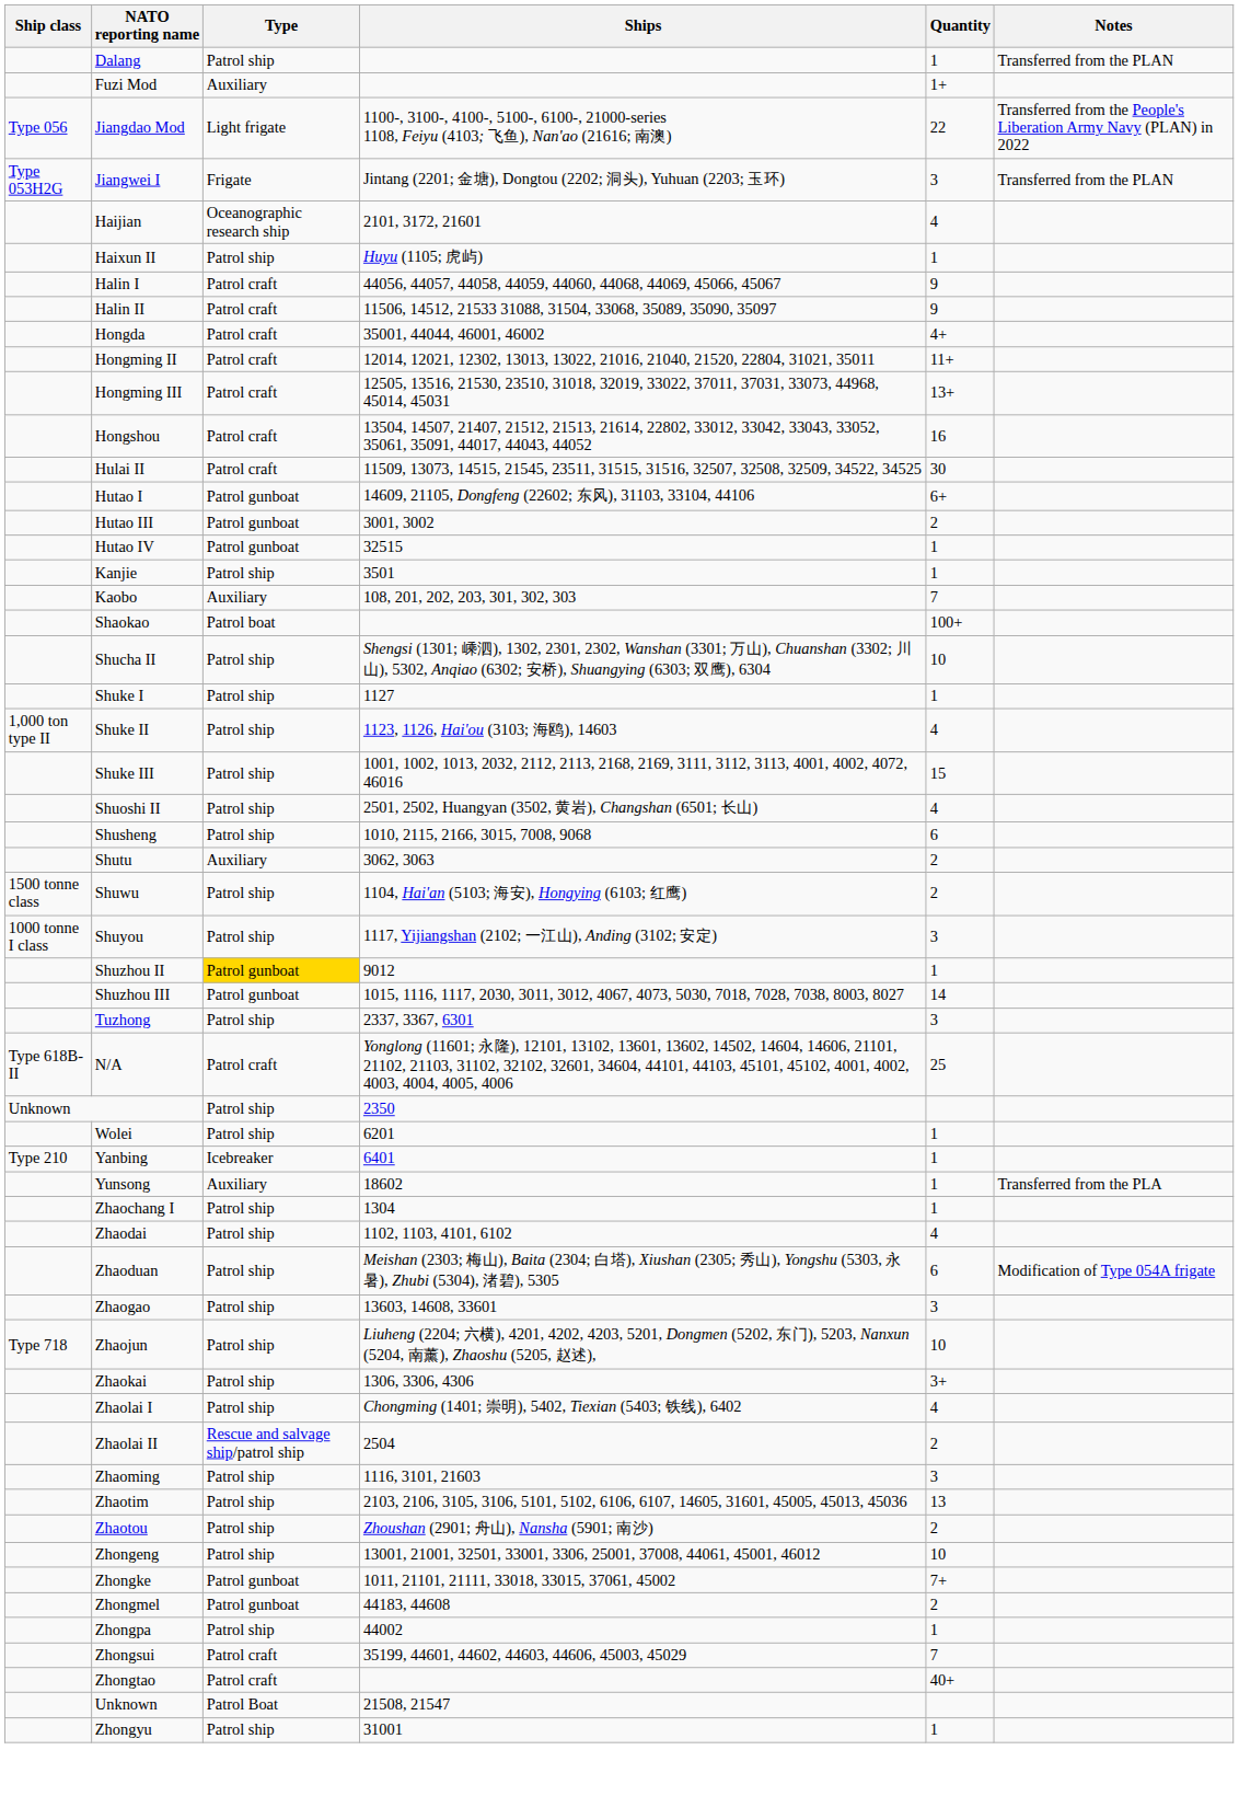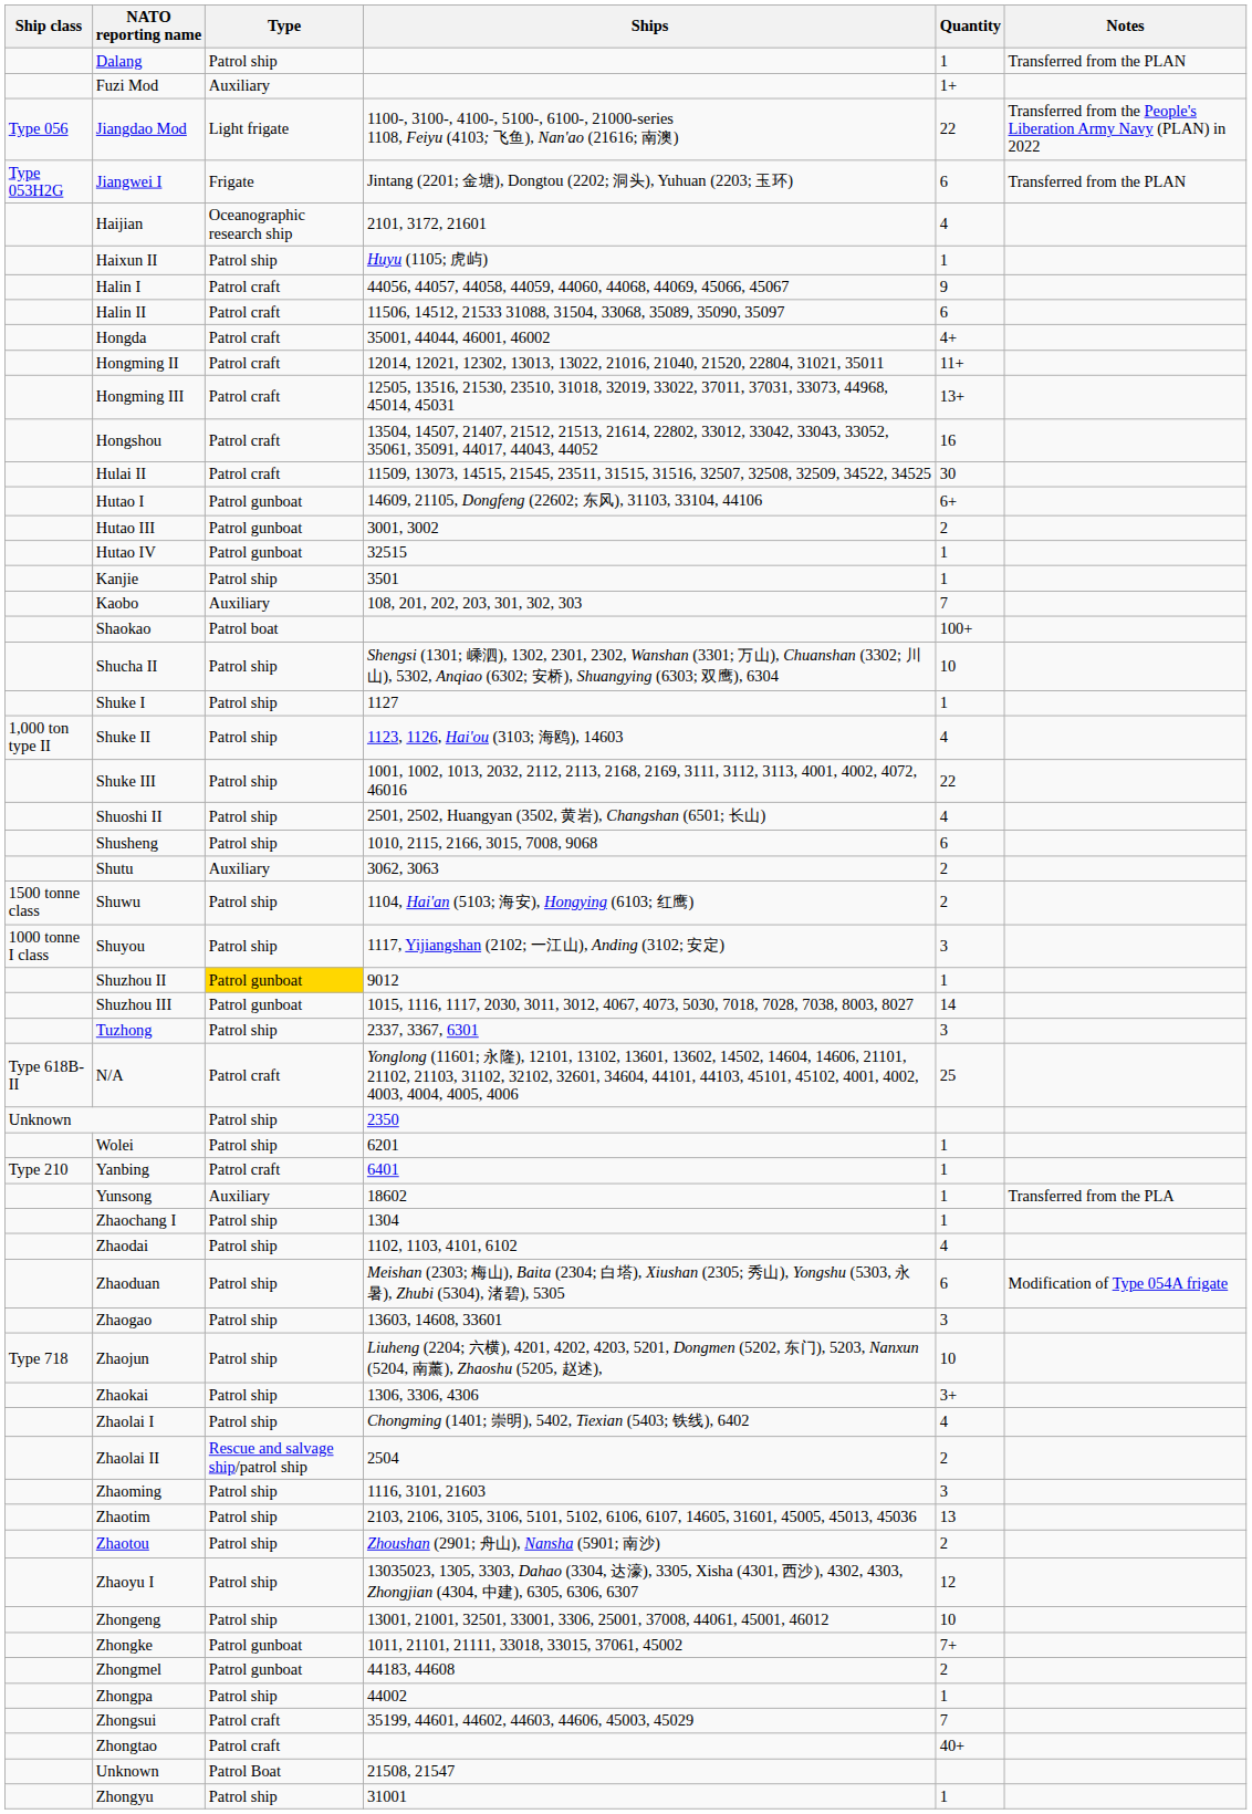Jiangwei I | Quantity: 3 -> 6
Halin II | Quantity: 9 -> 6
Shuke III | Quantity: 15 -> 22
Yanbing | Type: Icebreaker -> Patrol craft
+ row: Zhaoyu I | Patrol ship | 13035023, 1305, 3303, Dahao (3304, 达濠), 3305, Xisha (4301, 西沙), 4302, 4303, Zhongjian (4304, 中建), 6305, 6306, 6307 | 12
